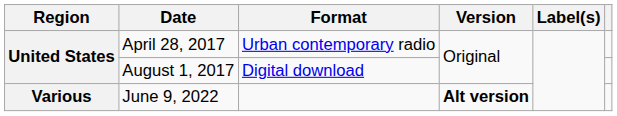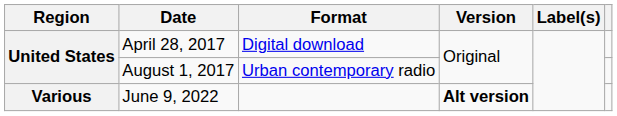April 28, 2017 | Format: Urban contemporary radio -> Digital download
August 1, 2017 | Format: Digital download -> Urban contemporary radio
